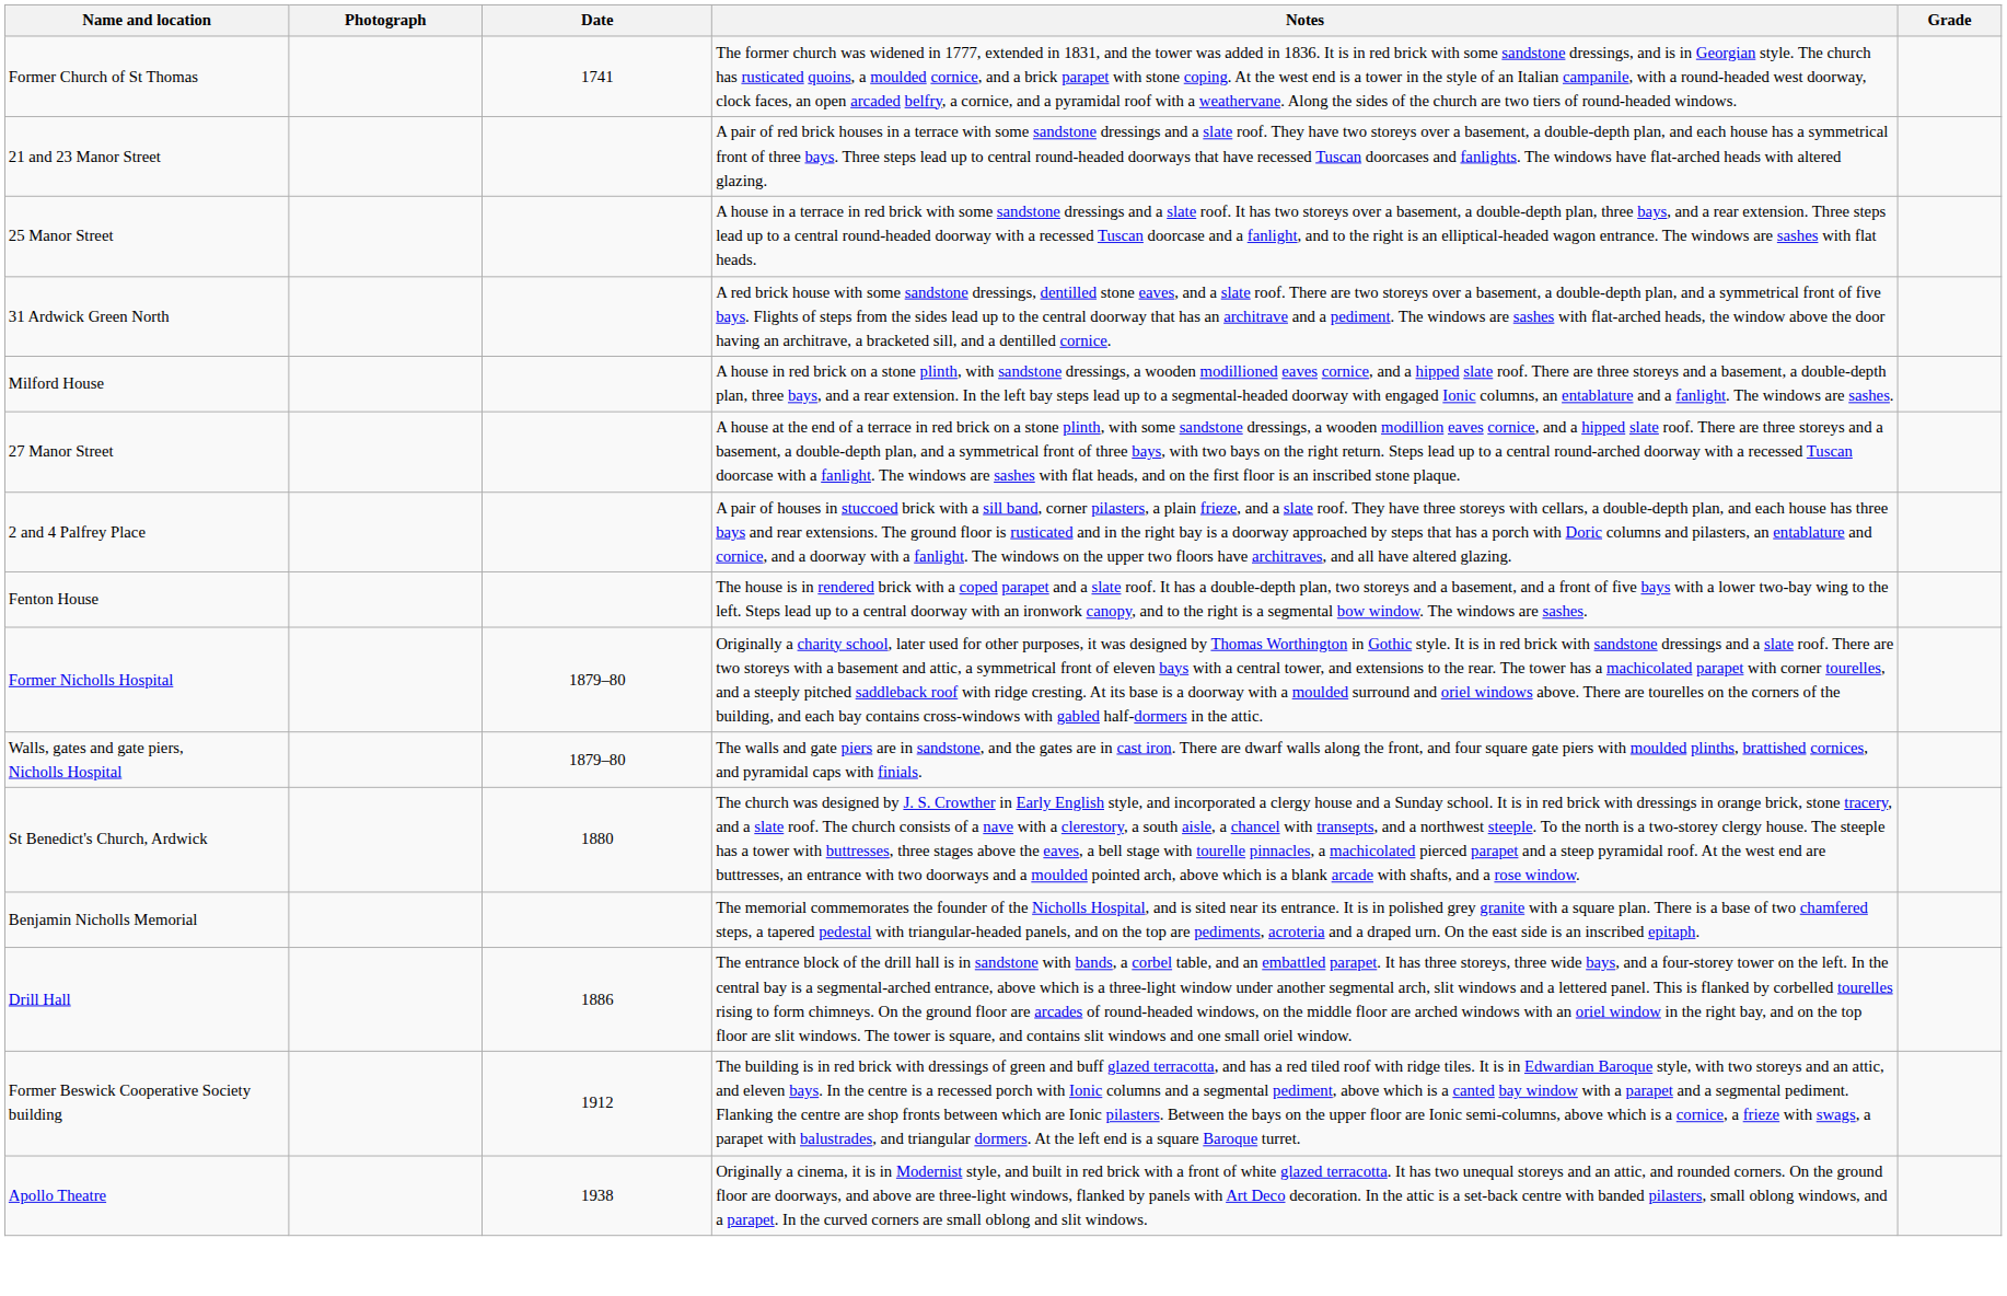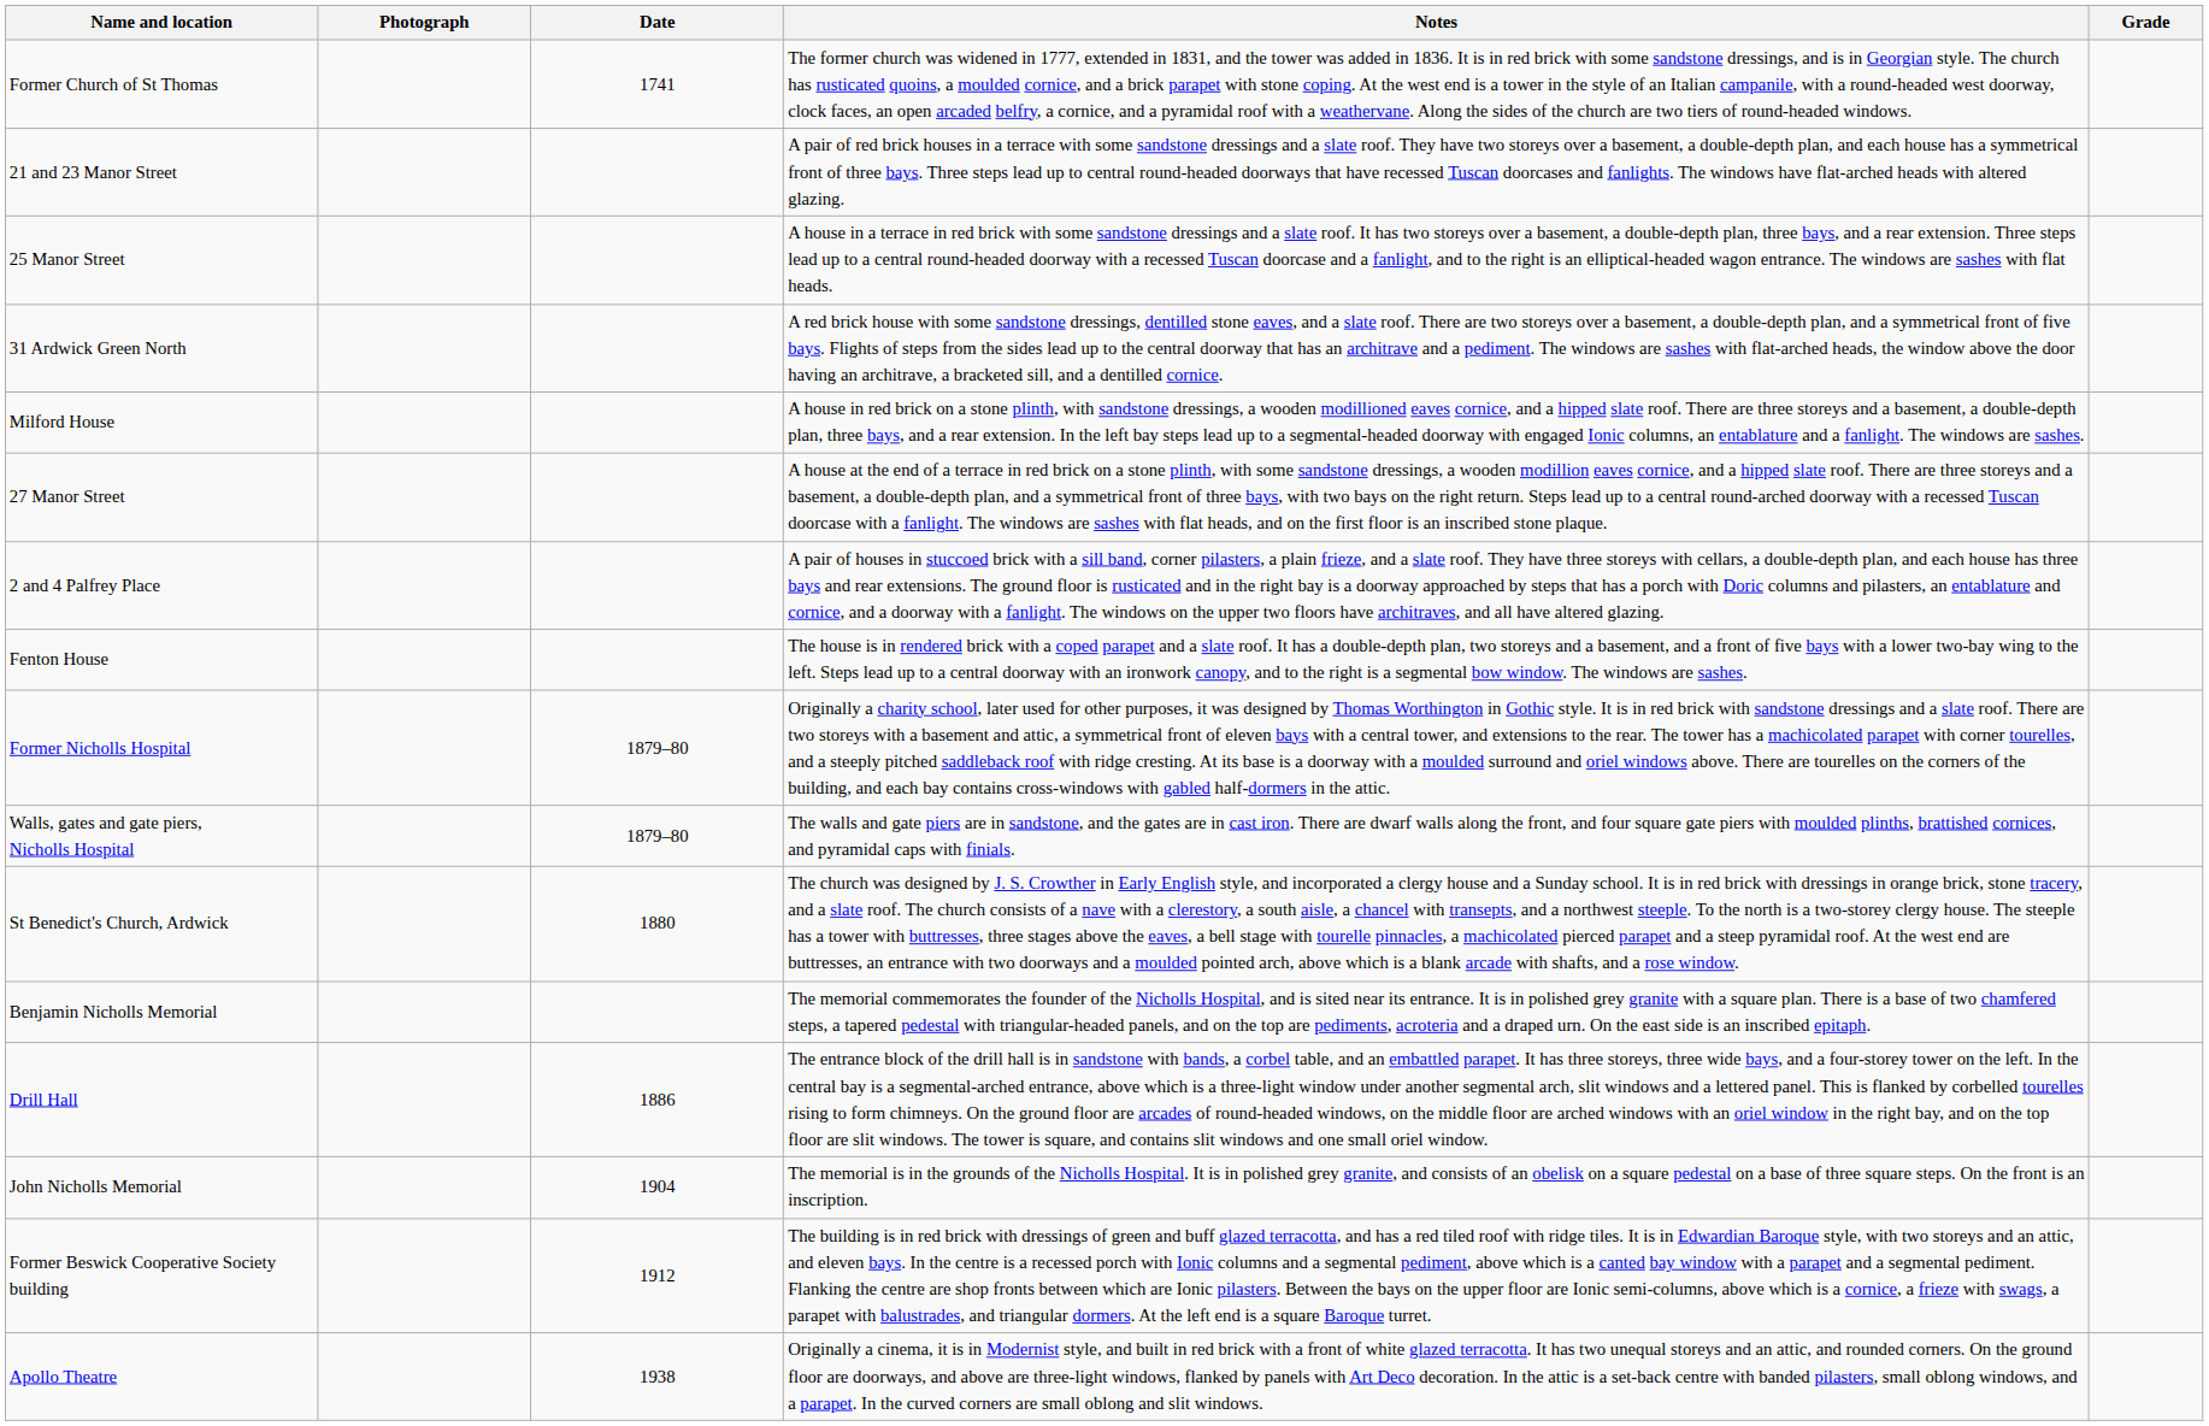+ row: John Nicholls Memorial | 1904 | The memorial is in the grounds of the Nicholls Hospital. It is in polished grey granite, and consists of an obelisk on a square pedestal on a base of three square steps. On the front is an inscription.
